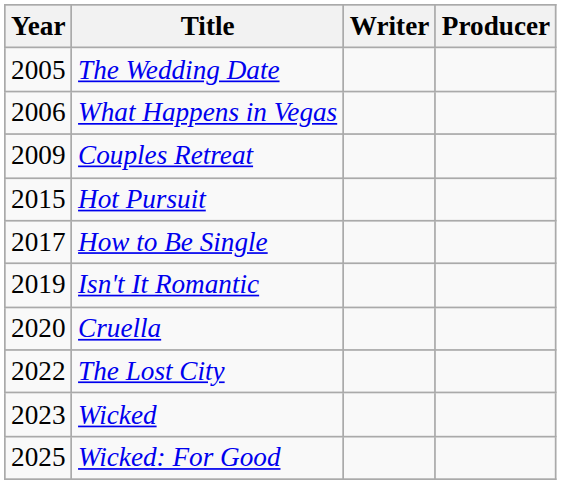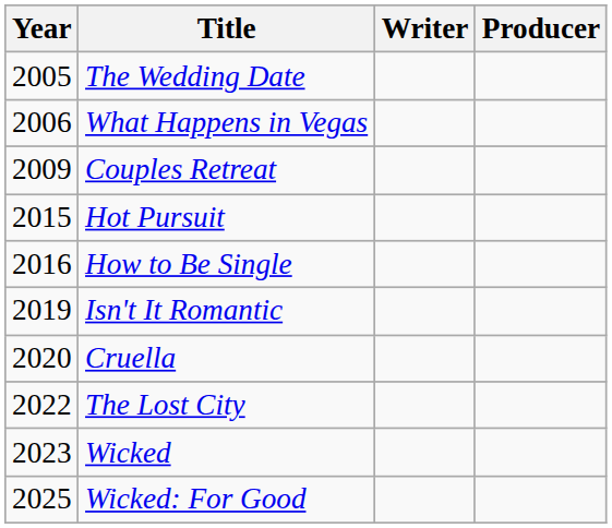How to Be Single | Year: 2017 -> 2016
